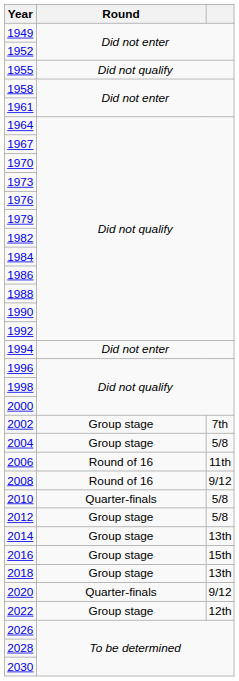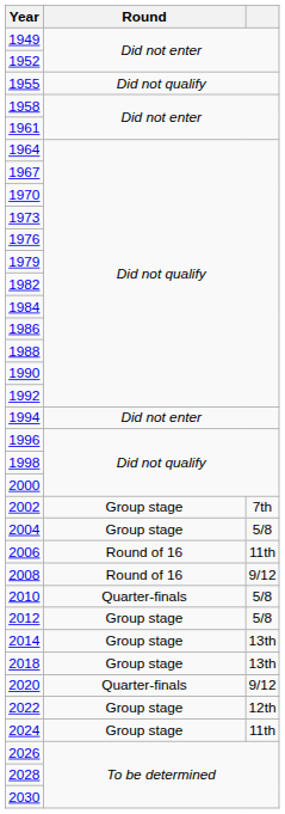- row: 2016 | Group stage | 15th
+ row: 2024 | Group stage | 11th
